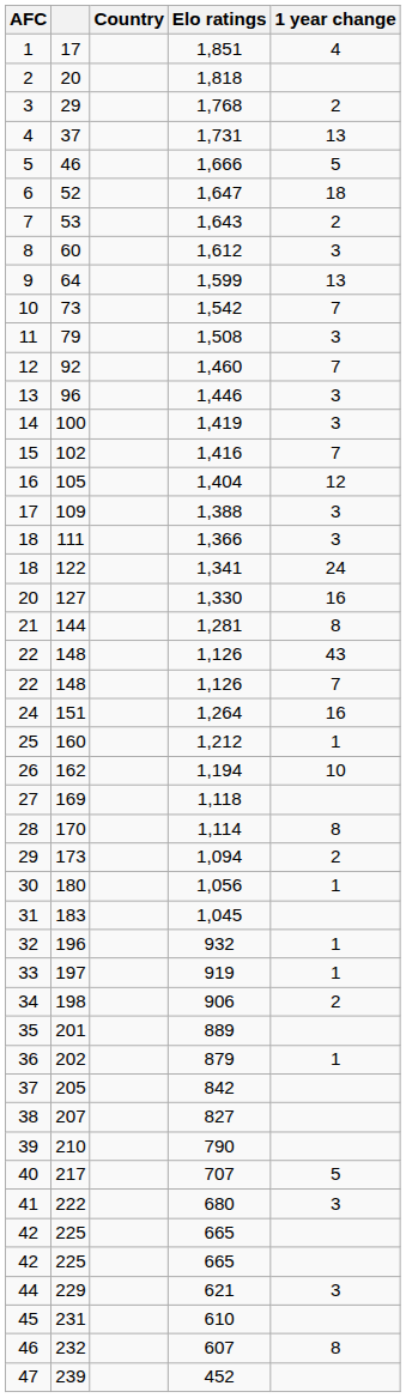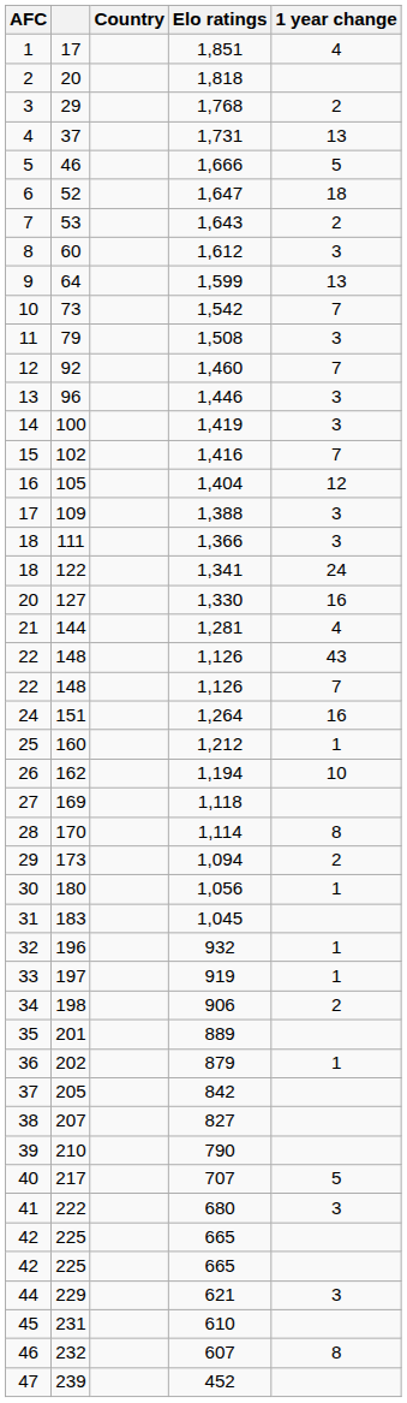144 | 1 year change: 8 -> 4
